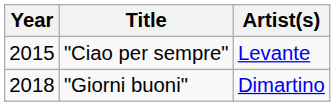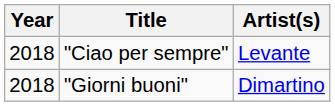"Ciao per sempre" | Year: 2015 -> 2018
